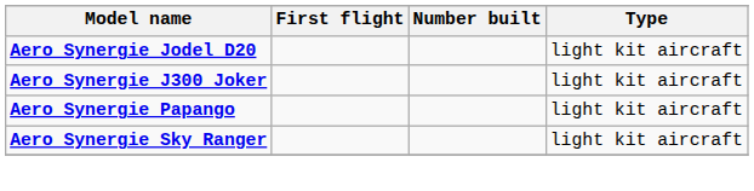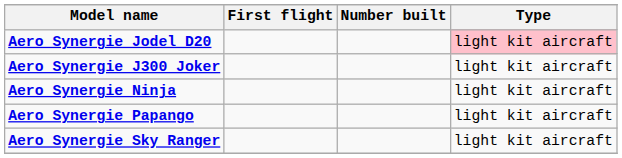Aero Synergie Jodel D20 | Type: no background -> pink background
+ row: Aero Synergie Ninja | light kit aircraft
